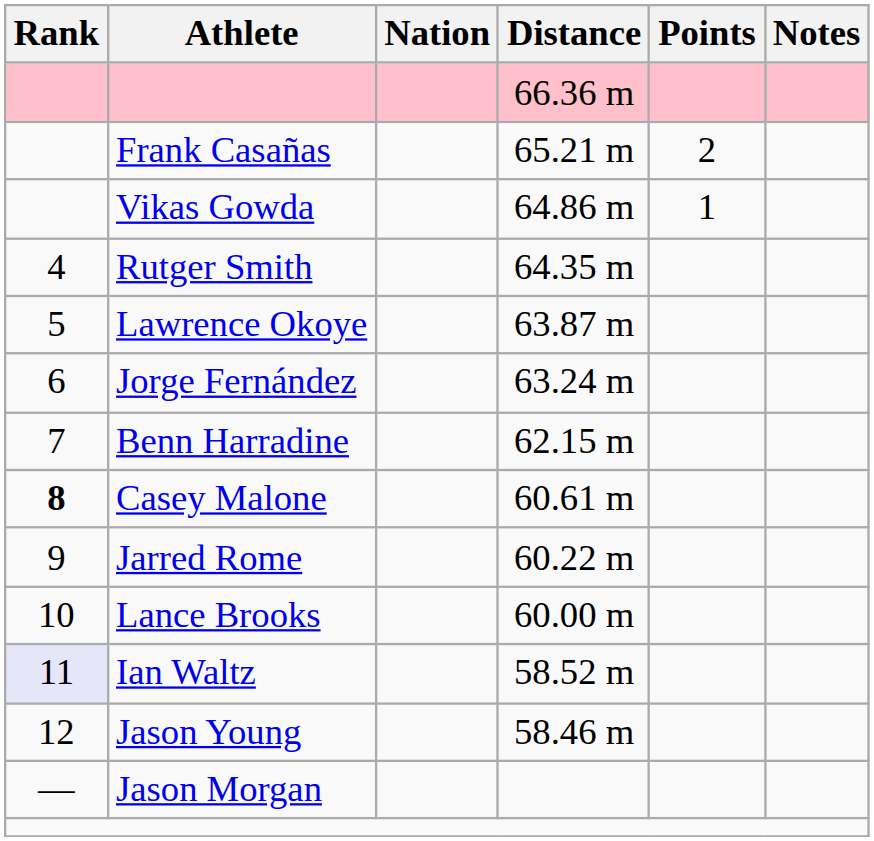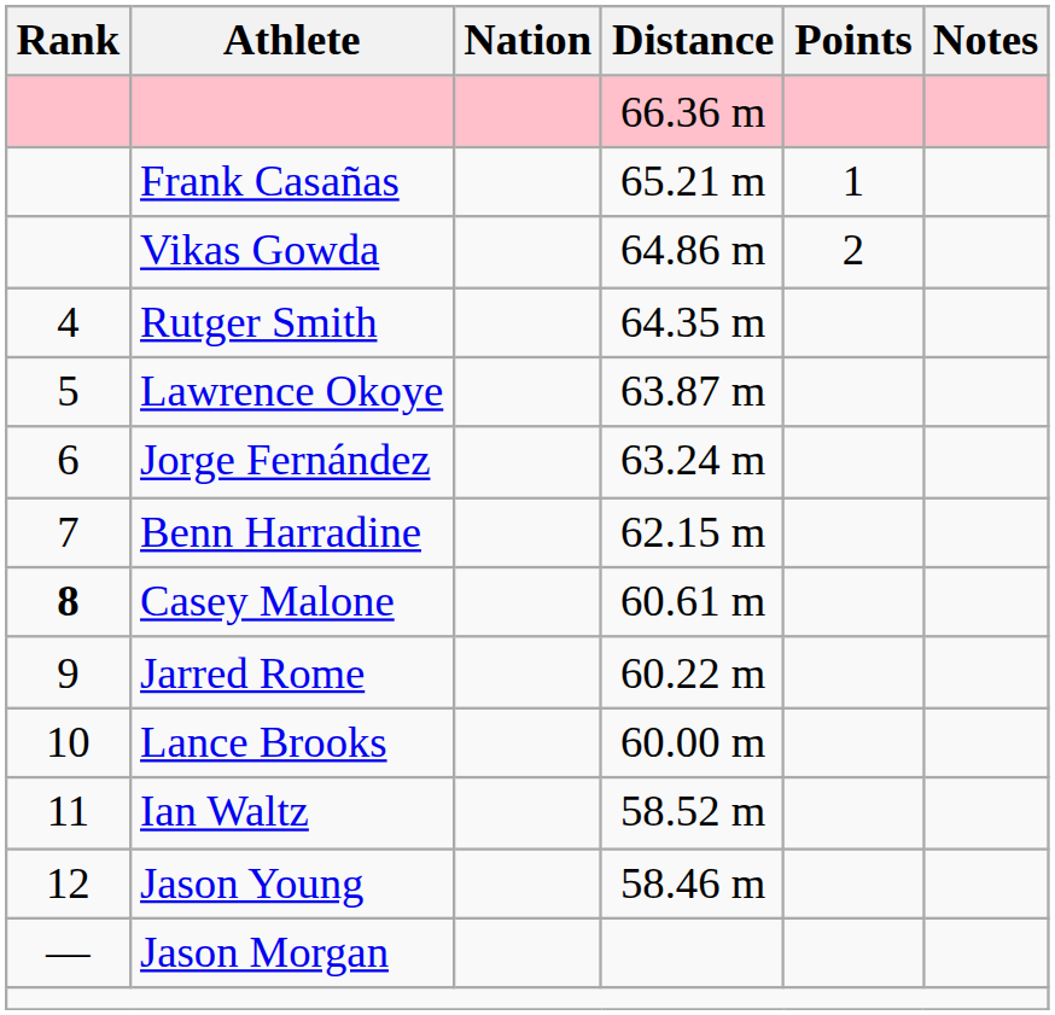Frank Casañas | Points: 2 -> 1
Vikas Gowda | Points: 1 -> 2
Ian Waltz | Rank: lavender background -> no background
